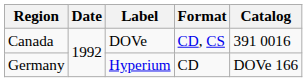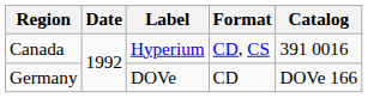Canada | Label: DOVe -> Hyperium
Germany | Label: Hyperium -> DOVe
